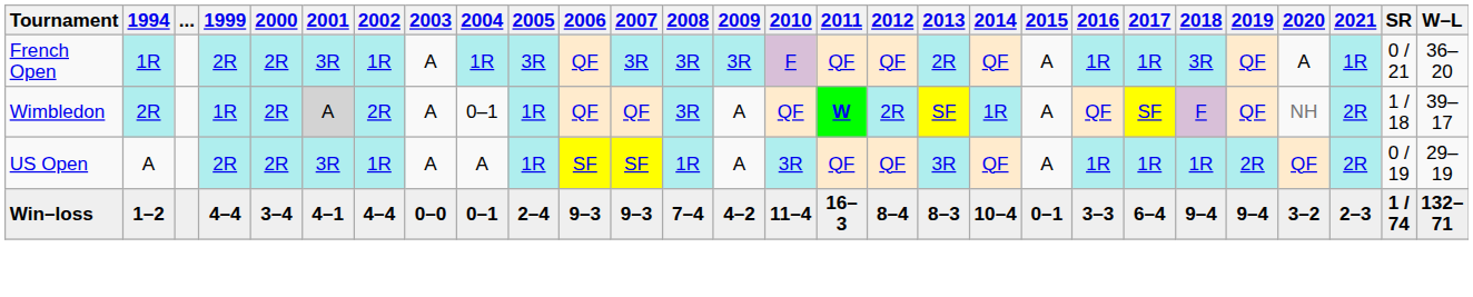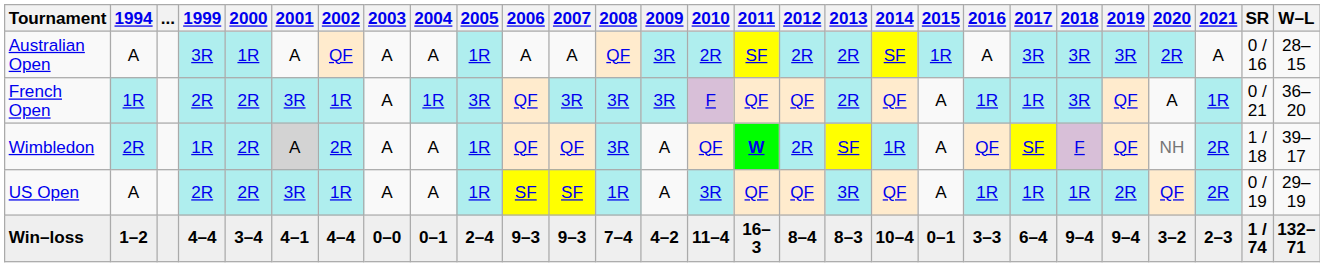+ row: Australian Open | A | 3R | 1R | A | QF | A | A | 1R | A | A | QF | 3R | 2R | SF | 2R | 2R | SF | 1R | A | 3R | 3R | 3R | 2R | A | 0 / 16 | 28–15
Wimbledon | 2004: 0–1 -> A
